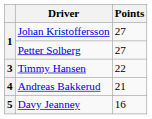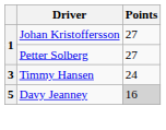Timmy Hansen | Points: 22 -> 24
- row: 4 | Andreas Bakkerud | 21
Davy Jeanney | Points: no background -> lightgrey background
